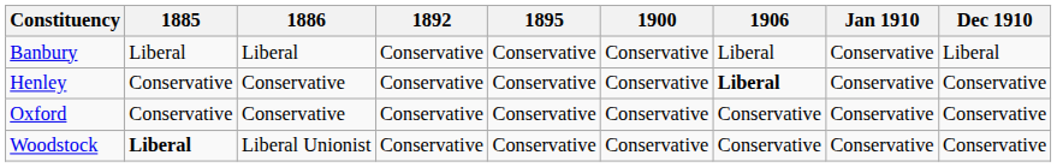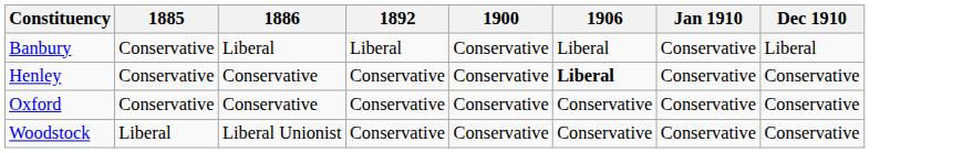- column: 1895 | Conservative | Conservative | Conservative | Conservative
Banbury | 1885: Liberal -> Conservative
Banbury | 1892: Conservative -> Liberal
Woodstock | 1885: bold -> normal
